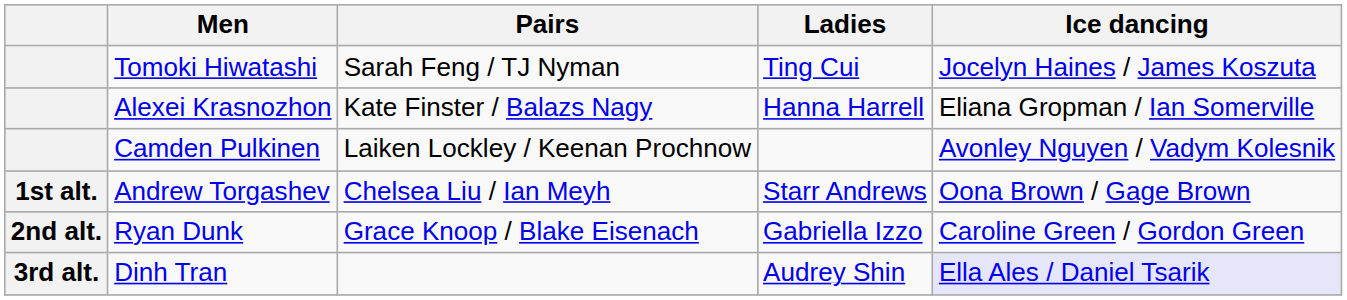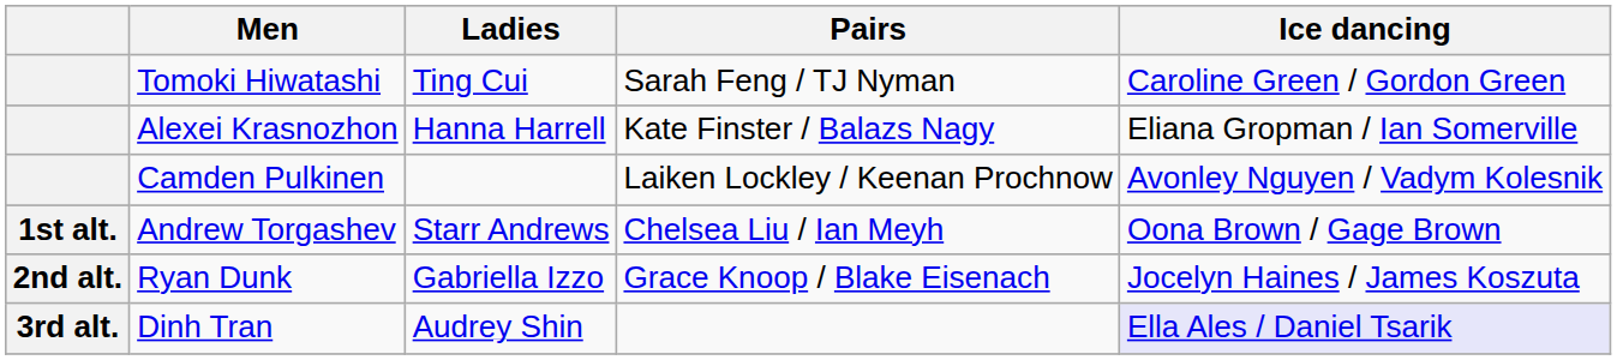columns swapped: Ladies <-> Pairs
Tomoki Hiwatashi | Ice dancing: Jocelyn Haines / James Koszuta -> Caroline Green / Gordon Green
Ryan Dunk | Ice dancing: Caroline Green / Gordon Green -> Jocelyn Haines / James Koszuta
